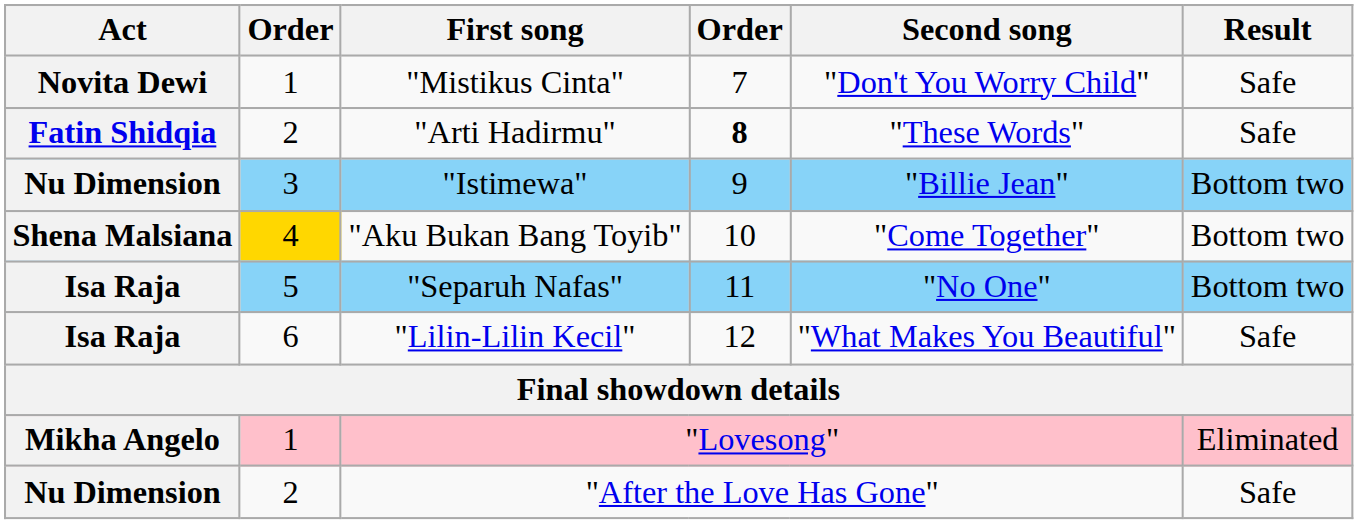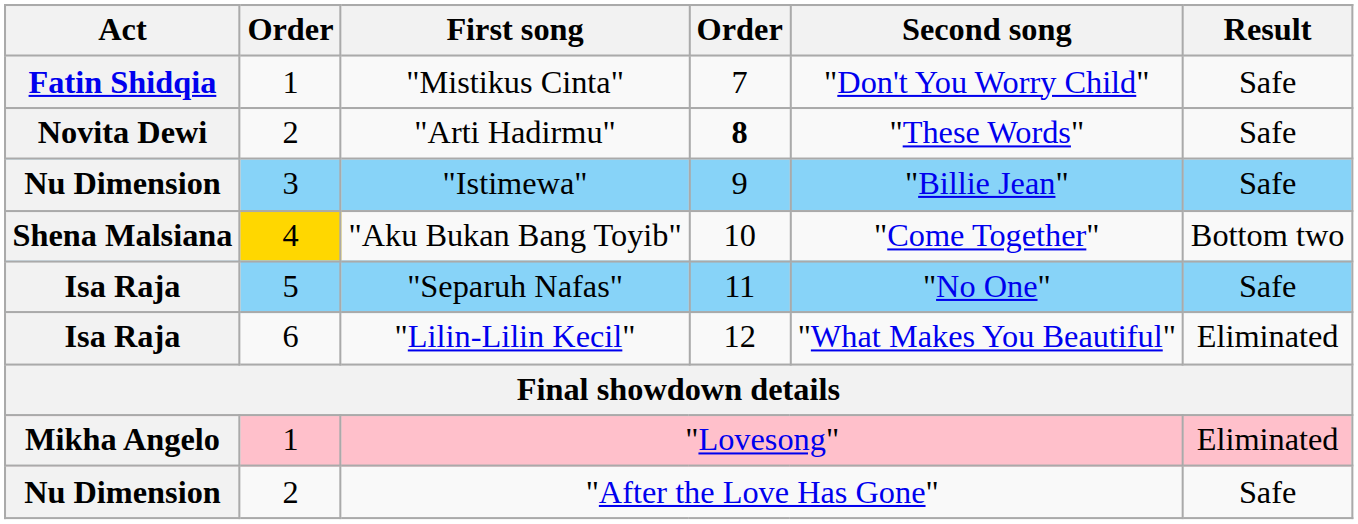"Mistikus Cinta" | Act: Novita Dewi -> Fatin Shidqia
"Arti Hadirmu" | Act: Fatin Shidqia -> Novita Dewi
"Istimewa" | Result: Bottom two -> Safe
"Separuh Nafas" | Result: Bottom two -> Safe
"Lilin-Lilin Kecil" | Result: Safe -> Eliminated
